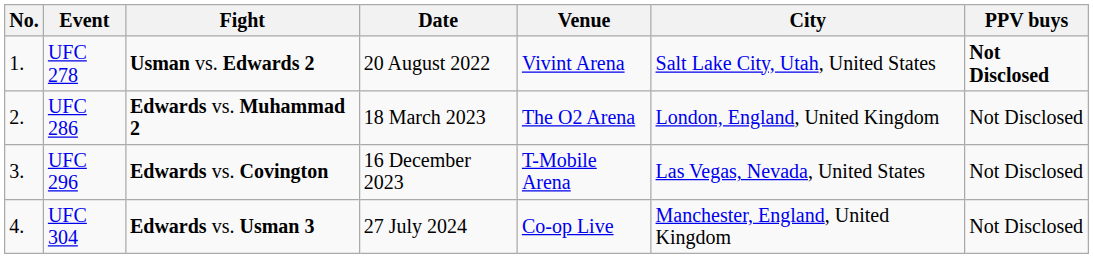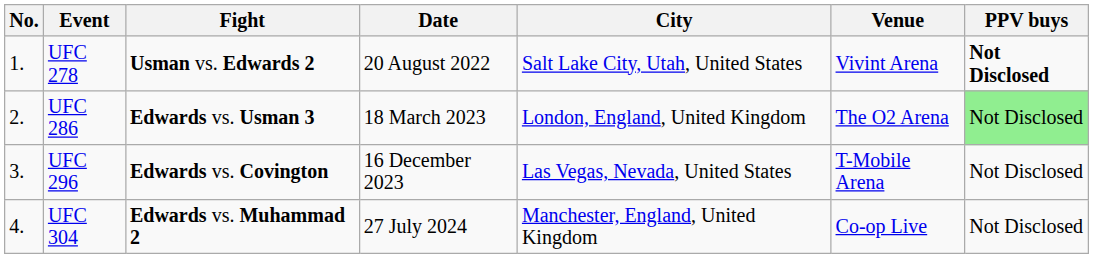columns swapped: Venue <-> City
UFC 286 | Fight: Edwards vs. Muhammad 2 -> Edwards vs. Usman 3
UFC 286 | PPV buys: no background -> lightgreen background
UFC 304 | Fight: Edwards vs. Usman 3 -> Edwards vs. Muhammad 2
